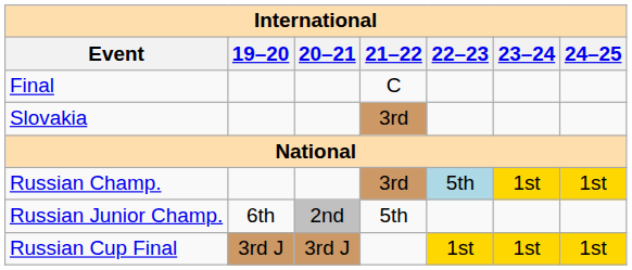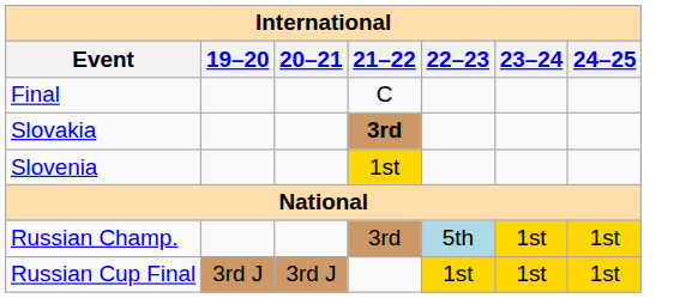Slovakia | 21–22: normal -> bold
+ row: Slovenia | 1st
- row: Russian Junior Champ. | 6th | 2nd | 5th
